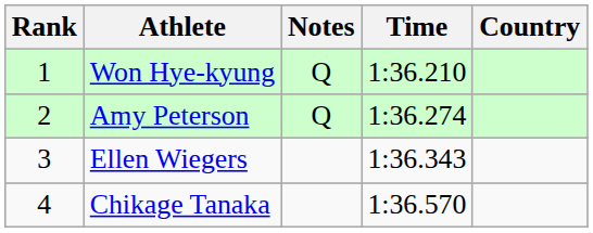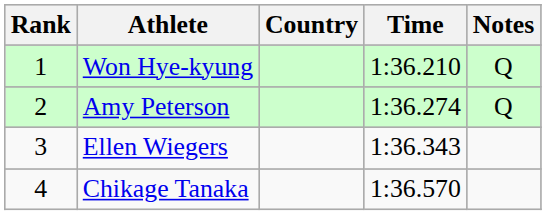columns swapped: Country <-> Notes
